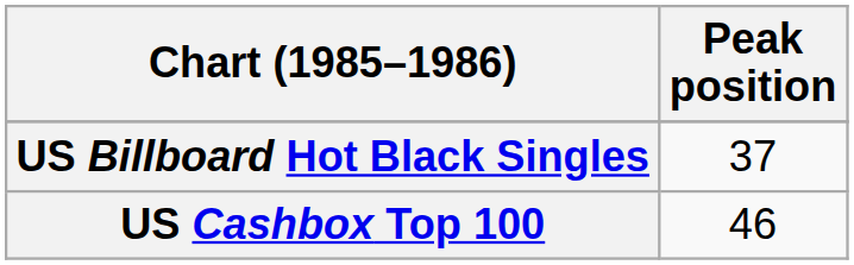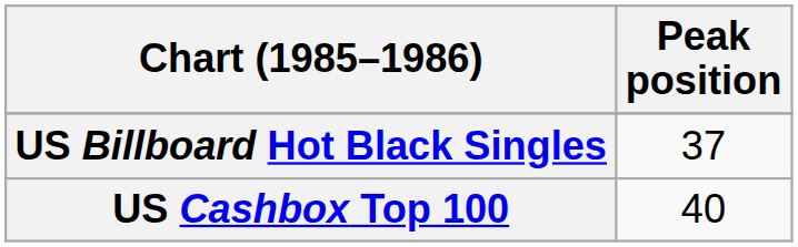US Cashbox Top 100 | Peak position: 46 -> 40
